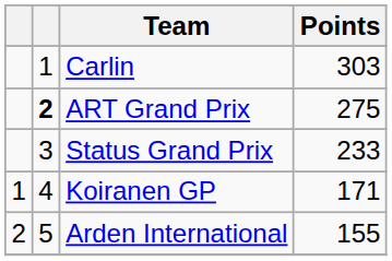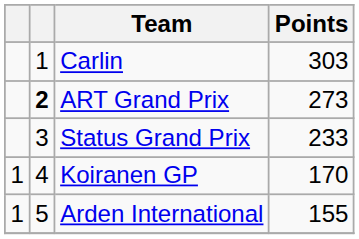ART Grand Prix | Points: 275 -> 273
Koiranen GP | Points: 171 -> 170
Arden International | column 1: 2 -> 1
